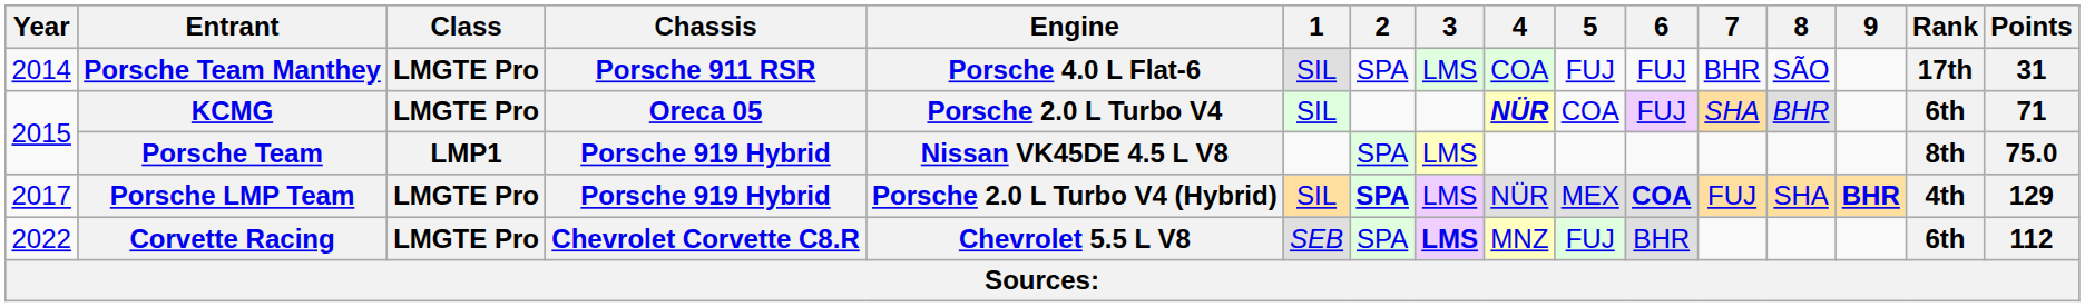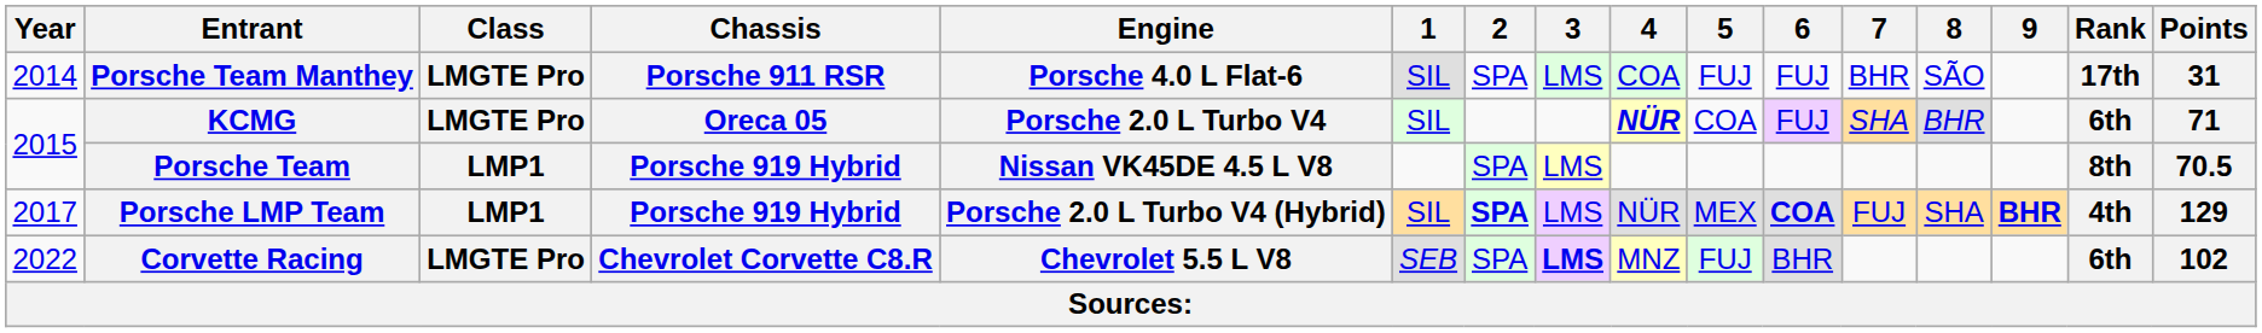Porsche Team | Points: 75.0 -> 70.5
Porsche LMP Team | Class: LMGTE Pro -> LMP1
Corvette Racing | Points: 112 -> 102
